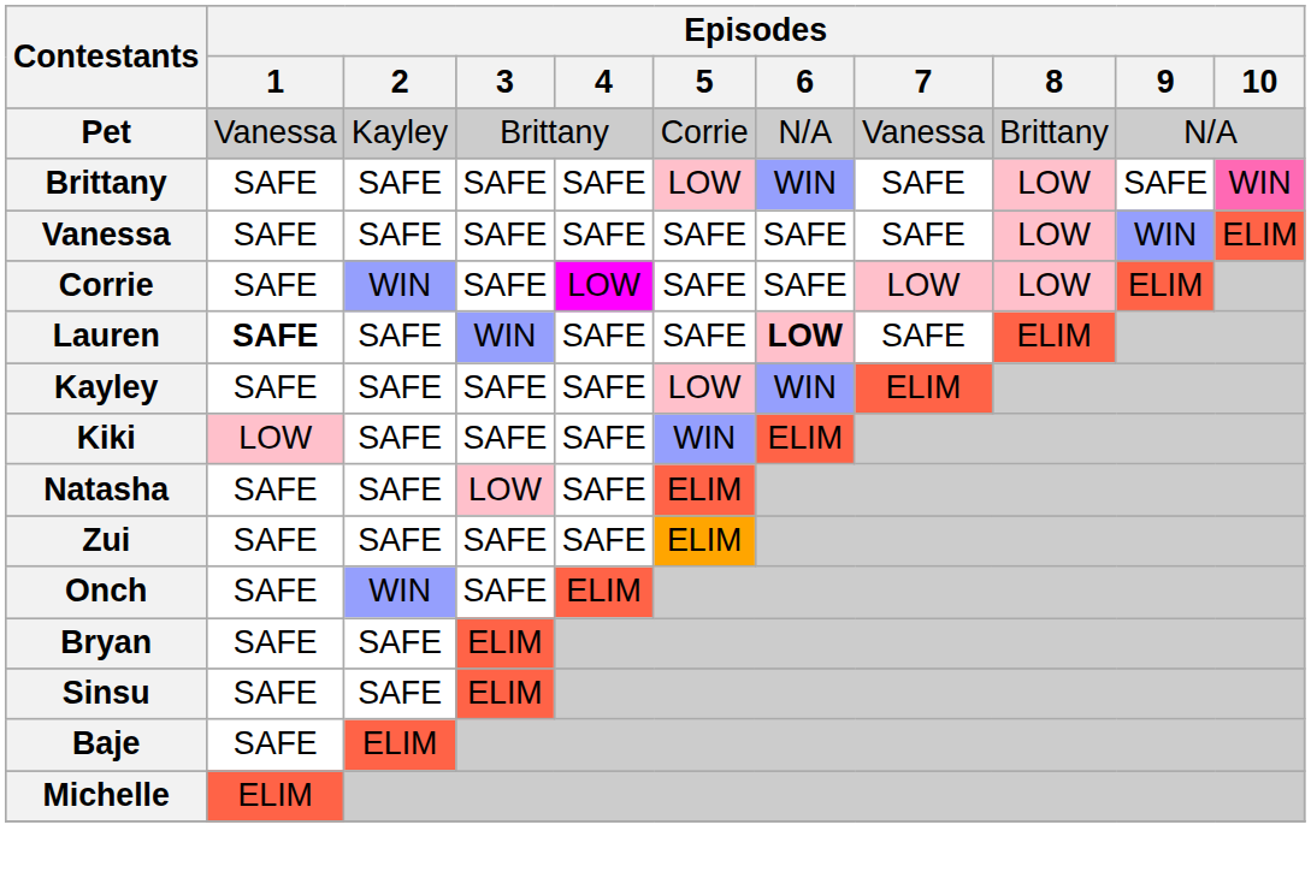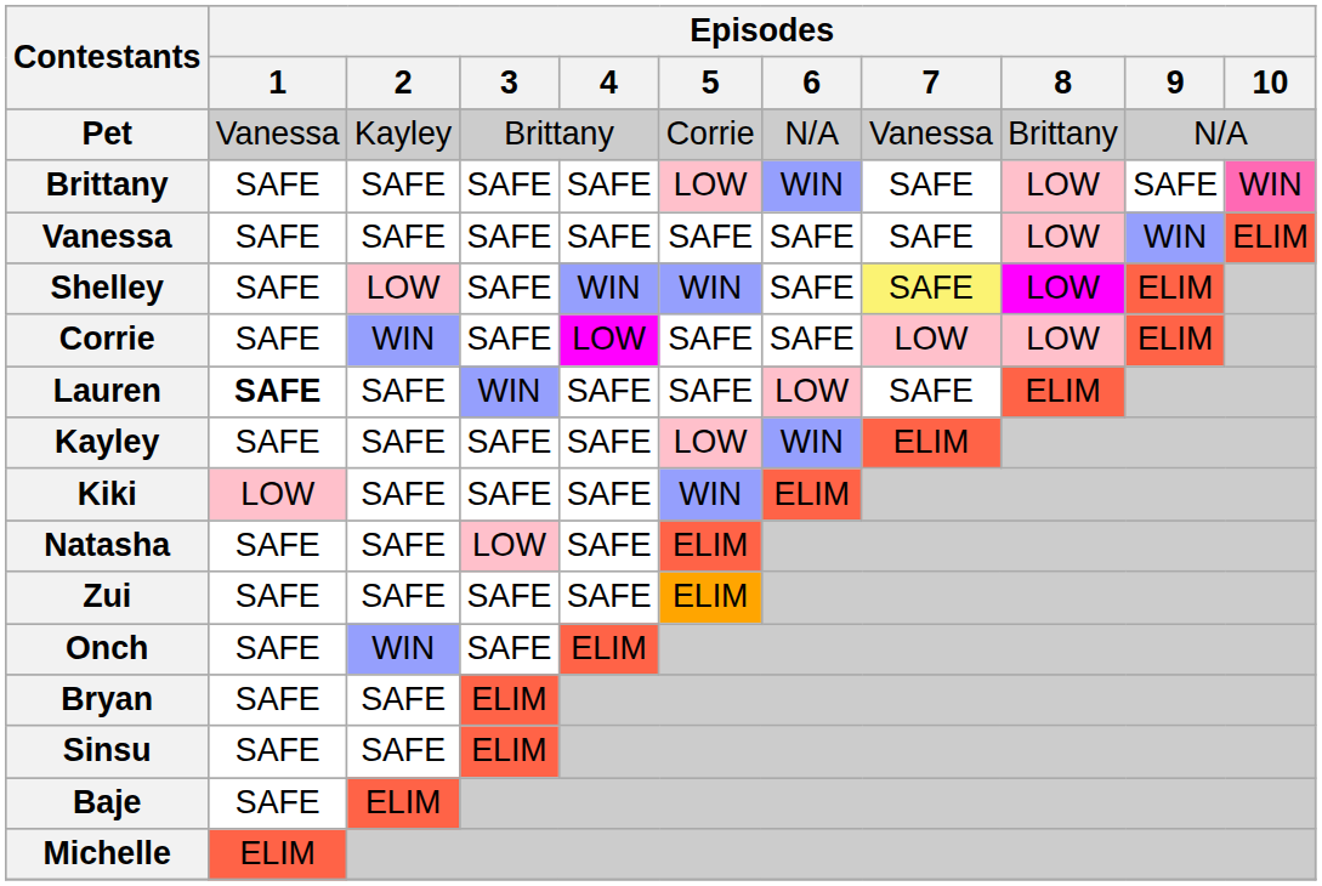+ row: Shelley | SAFE | LOW | SAFE | WIN | WIN | SAFE | SAFE | LOW | ELIM
Lauren | Episodes / 6: bold -> normal
